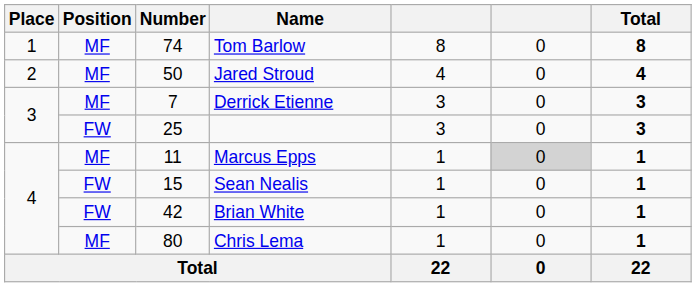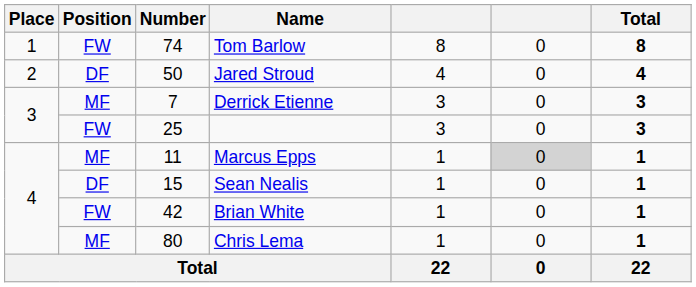Tom Barlow | Position: MF -> FW
Jared Stroud | Position: MF -> DF
Sean Nealis | Position: FW -> DF
